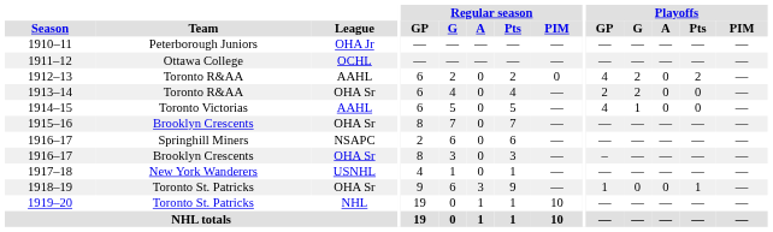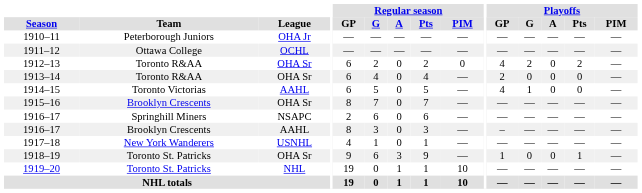1912–13 | League: AAHL -> OHA Sr
1913–14 | Playoffs / G: 2 -> 0
1916–17 / Brooklyn Crescents | League: OHA Sr -> AAHL
